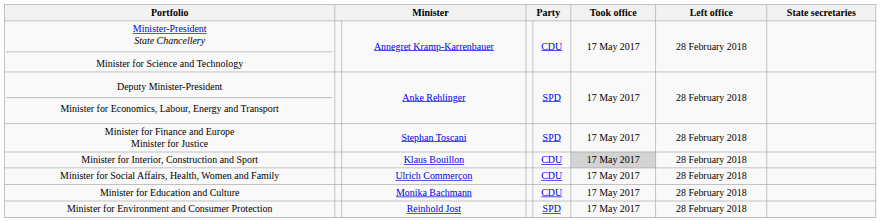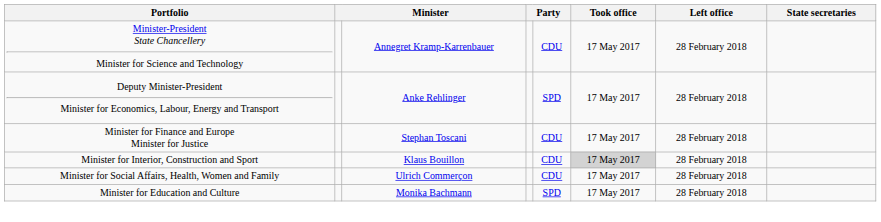Minister for Finance and Europe Minister for Justice | column 5: SPD -> CDU
Minister for Education and Culture | column 5: CDU -> SPD
- row: Minister for Environment and Consumer Protection | Reinhold Jost | SPD | 17 May 2017 | 28 February 2018
